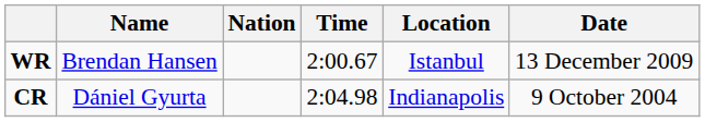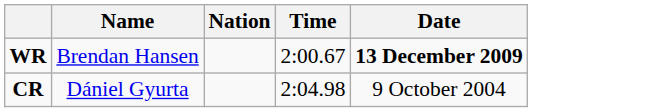- column: Location | Istanbul | Indianapolis
WR | Date: normal -> bold
